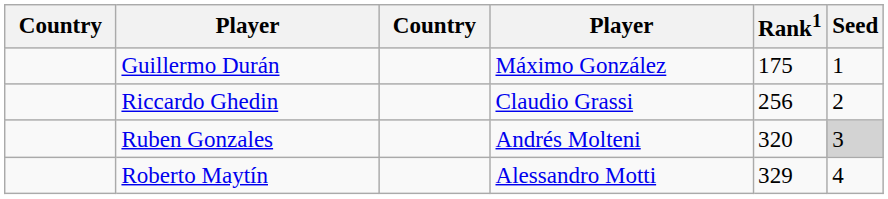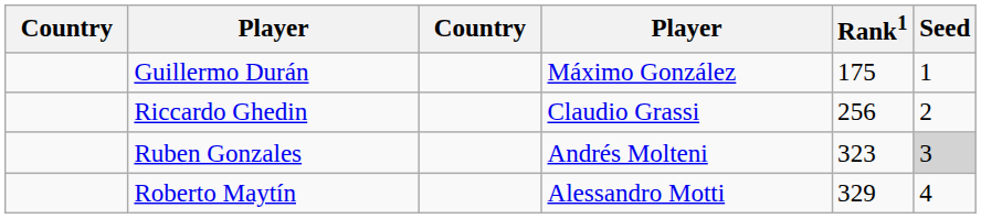Ruben Gonzales | Rank1: 320 -> 323
